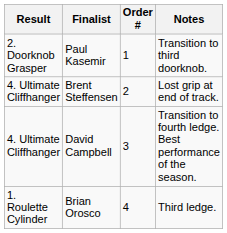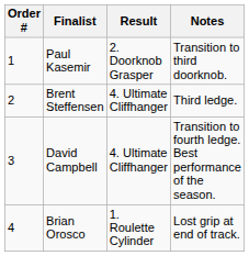columns swapped: Order # <-> Result
Brent Steffensen | Notes: Lost grip at end of track. -> Third ledge.
Brian Orosco | Notes: Third ledge. -> Lost grip at end of track.
